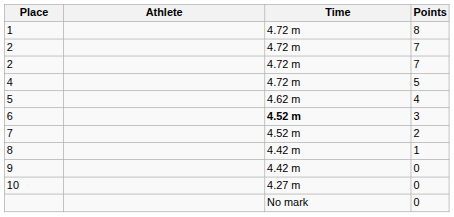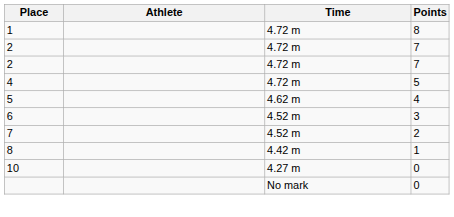6 | Time: bold -> normal
- row: 9 | 4.42 m | 0
